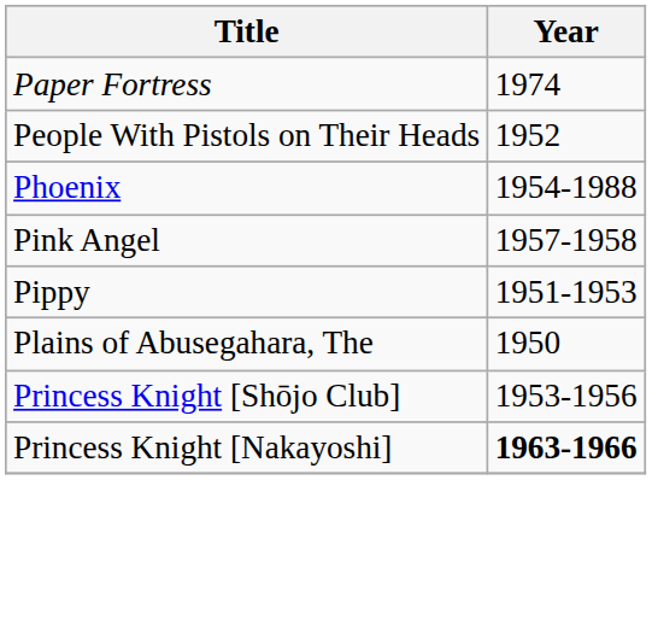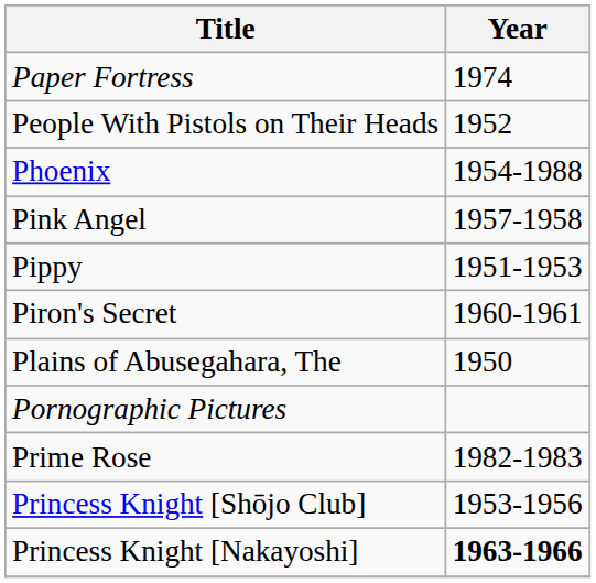+ row: Piron's Secret | 1960-1961
+ row: Pornographic Pictures
+ row: Prime Rose | 1982-1983
